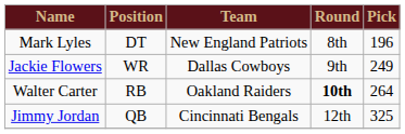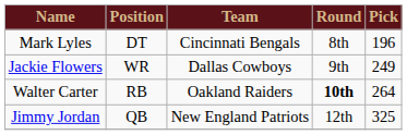Mark Lyles | Team: New England Patriots -> Cincinnati Bengals
Jimmy Jordan | Team: Cincinnati Bengals -> New England Patriots
